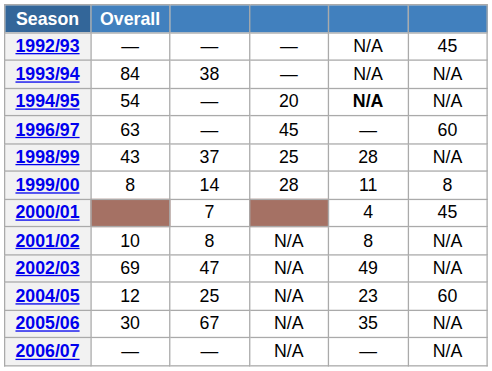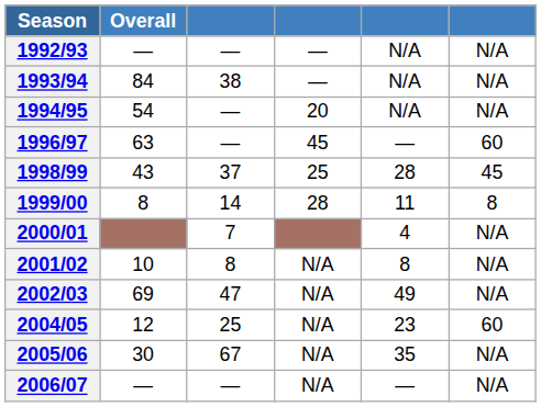1992/93 | column 6: 45 -> N/A
1994/95 | column 5: bold -> normal
1998/99 | column 6: N/A -> 45
2000/01 | column 6: 45 -> N/A
